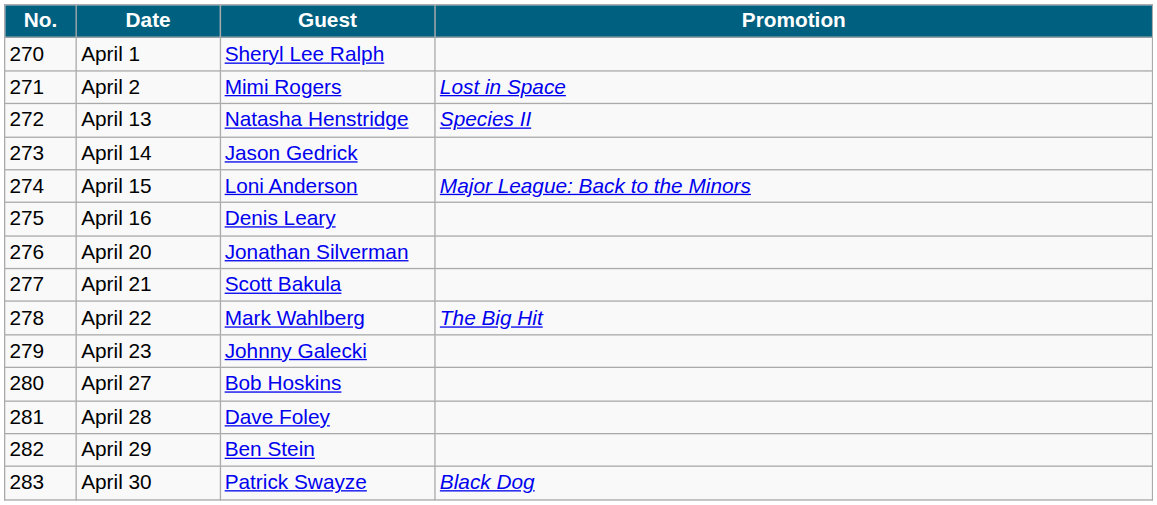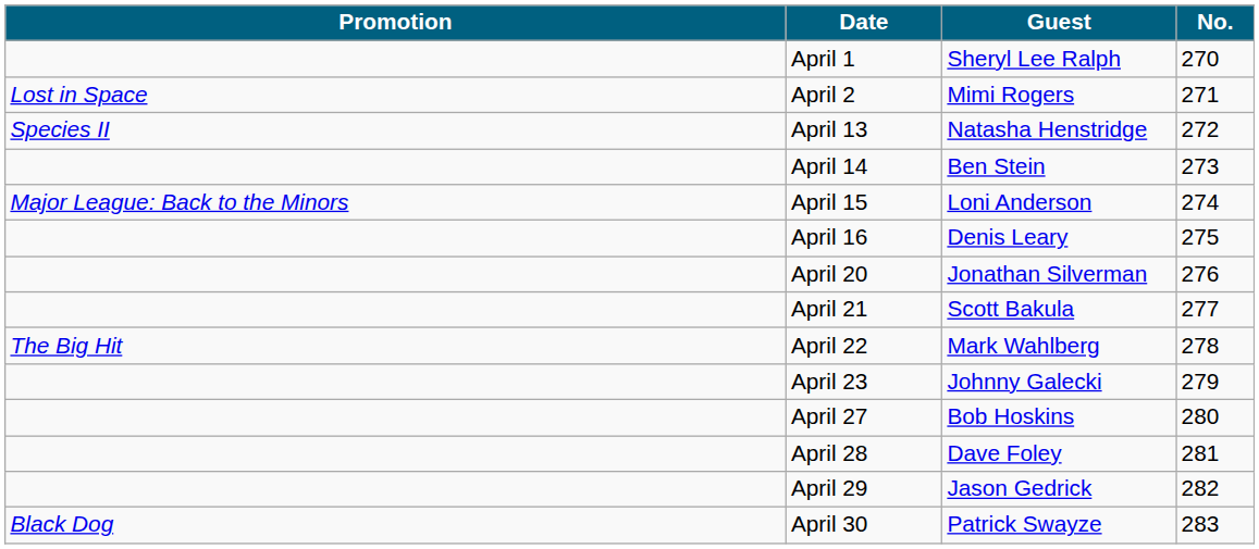columns swapped: No. <-> Promotion
April 14 | Guest: Jason Gedrick -> Ben Stein
April 29 | Guest: Ben Stein -> Jason Gedrick
